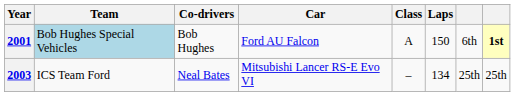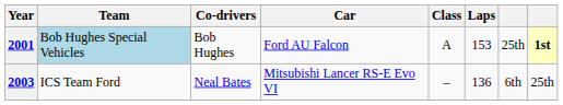2001 | Laps: 150 -> 153
2001 | column 7: 6th -> 25th
2003 | Laps: 134 -> 136
2003 | column 7: 25th -> 6th
